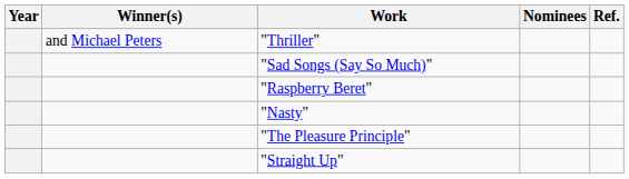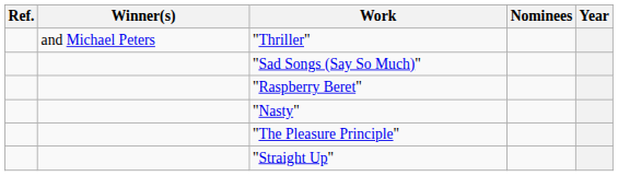columns swapped: Year <-> Ref.
